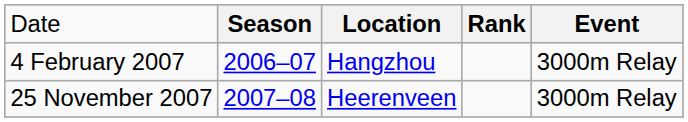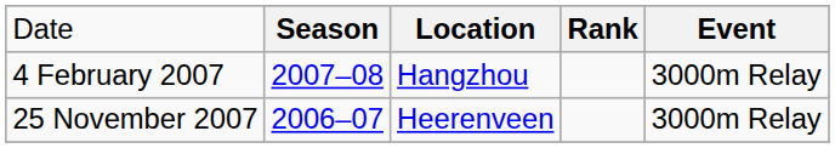4 February 2007 | column 2: 2006–07 -> 2007–08
25 November 2007 | column 2: 2007–08 -> 2006–07
